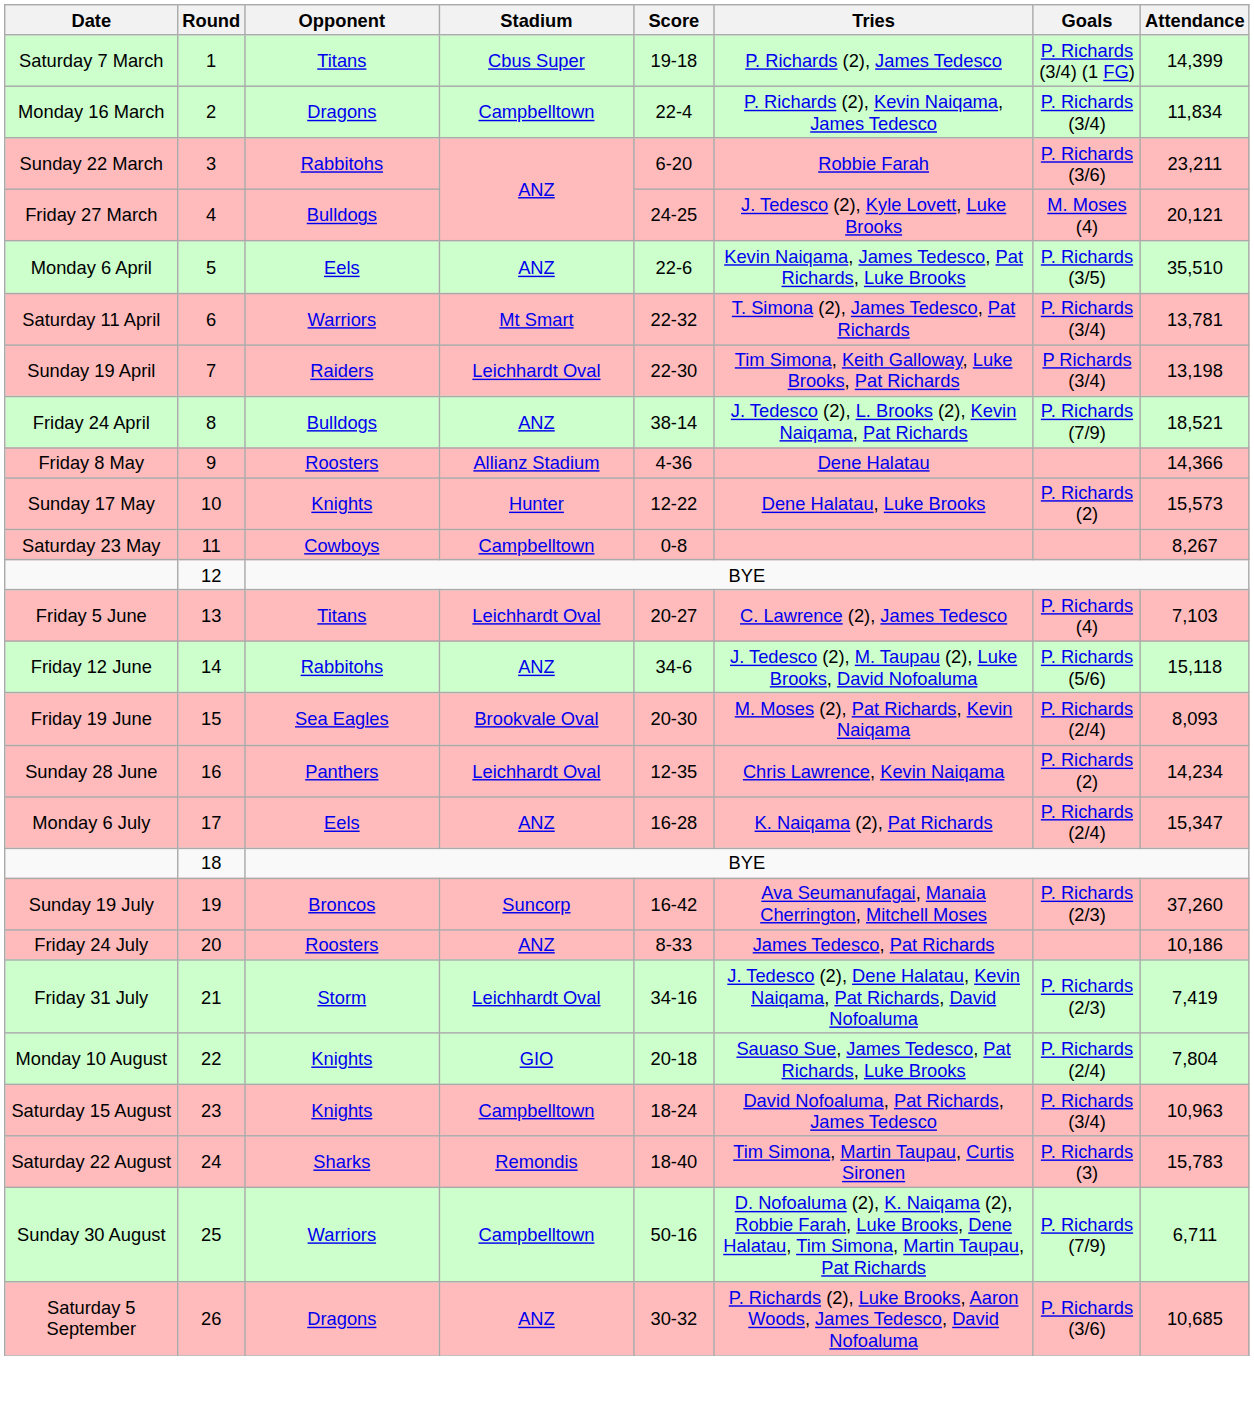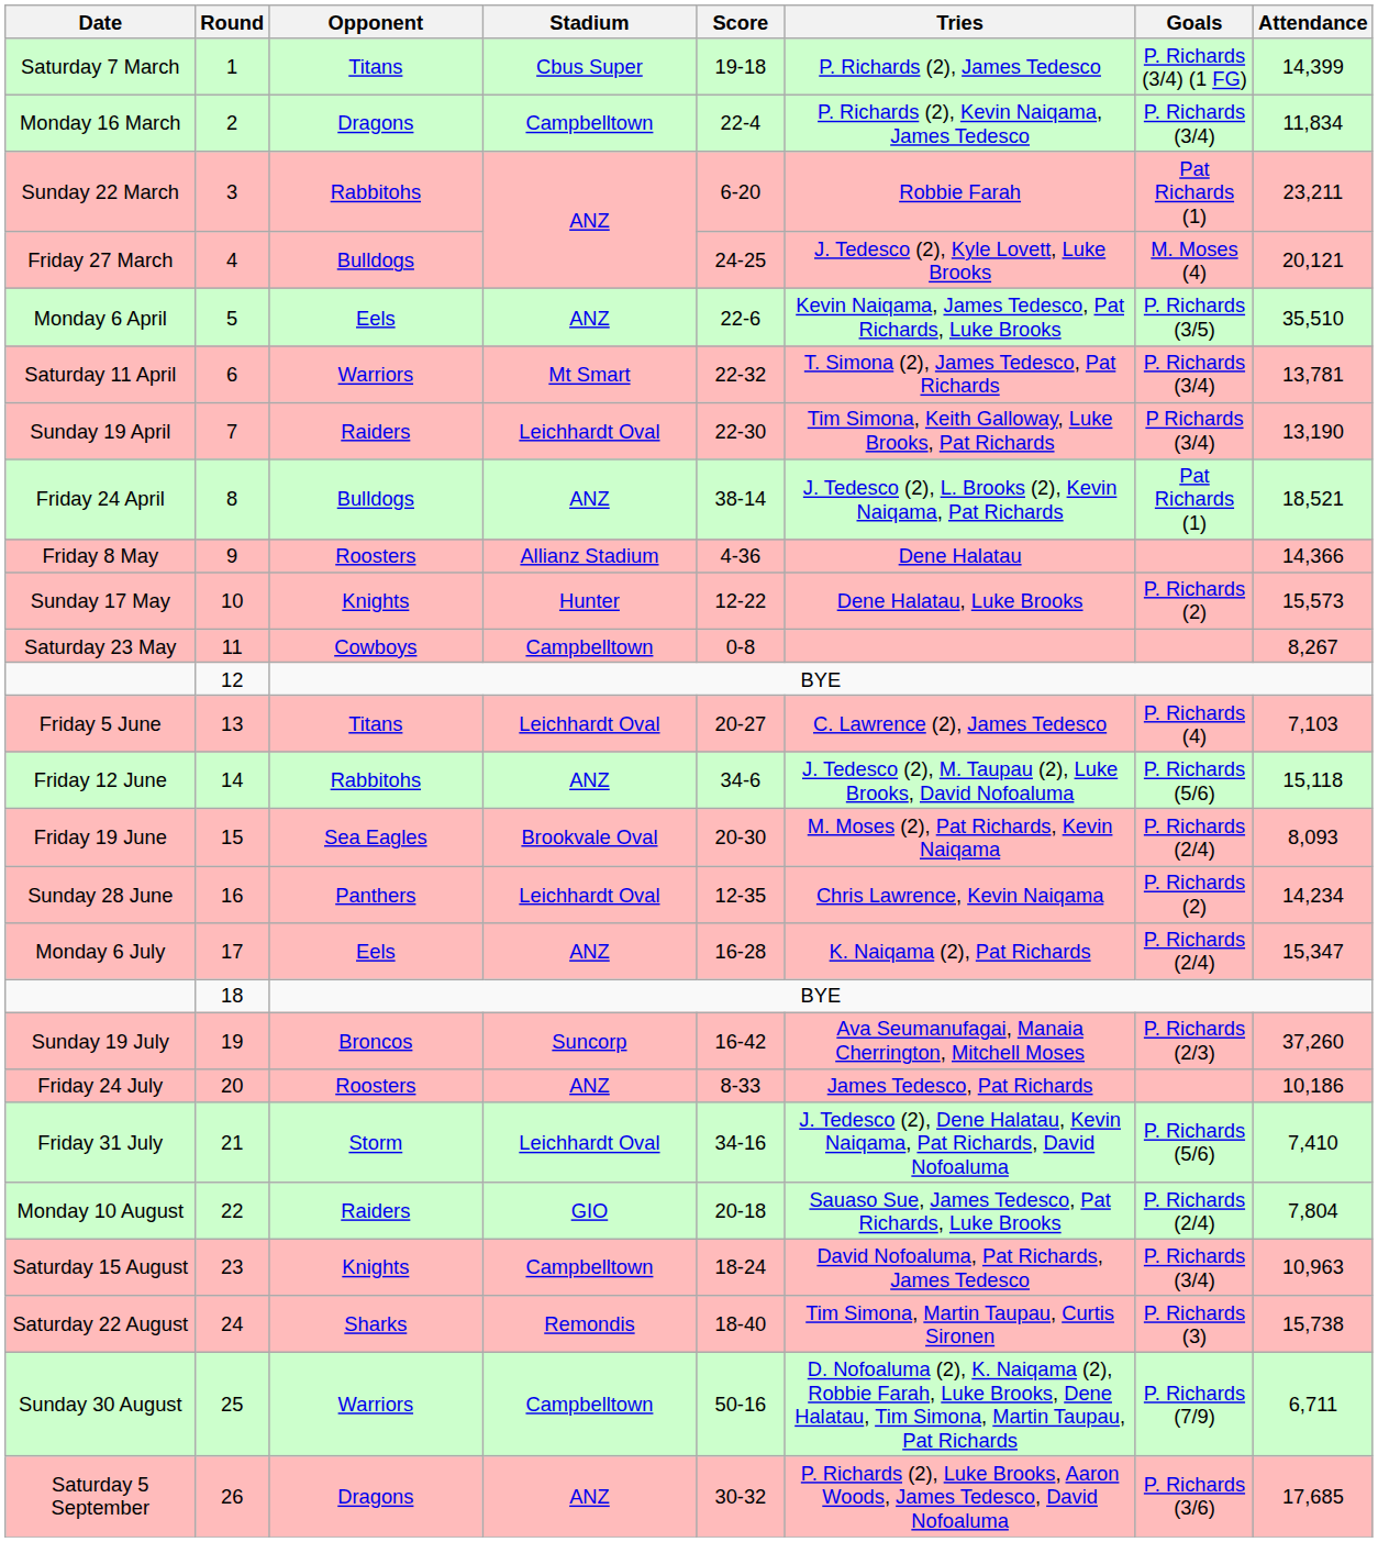Sunday 22 March | Goals: P. Richards (3/6) -> Pat Richards (1)
Sunday 19 April | Attendance: 13,198 -> 13,190
Friday 24 April | Goals: P. Richards (7/9) -> Pat Richards (1)
Friday 31 July | Goals: P. Richards (2/3) -> P. Richards (5/6)
Friday 31 July | Attendance: 7,419 -> 7,410
Monday 10 August | Opponent: Knights -> Raiders
Saturday 22 August | Attendance: 15,783 -> 15,738
Saturday 5 September | Attendance: 10,685 -> 17,685
